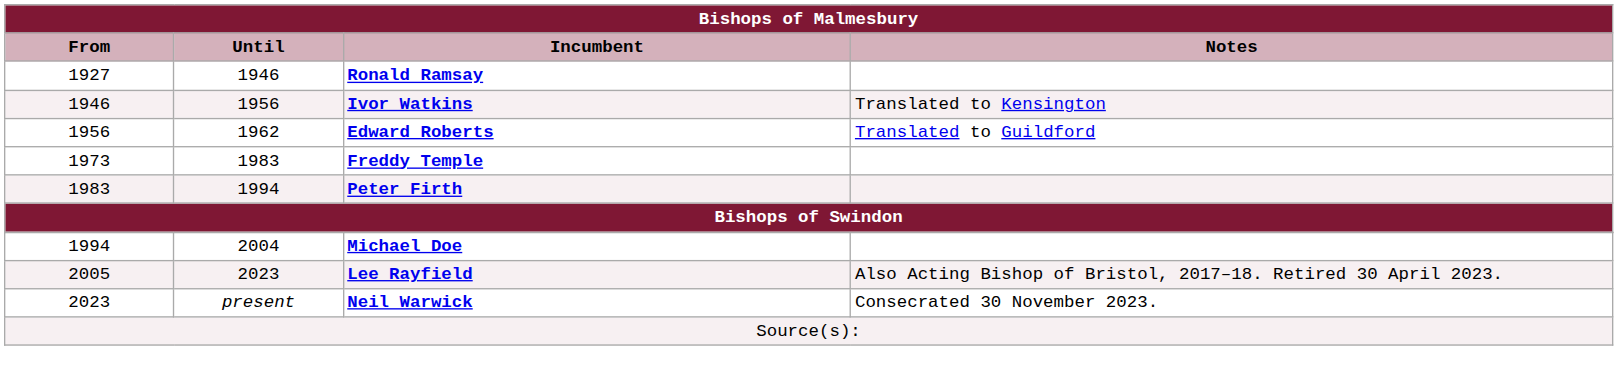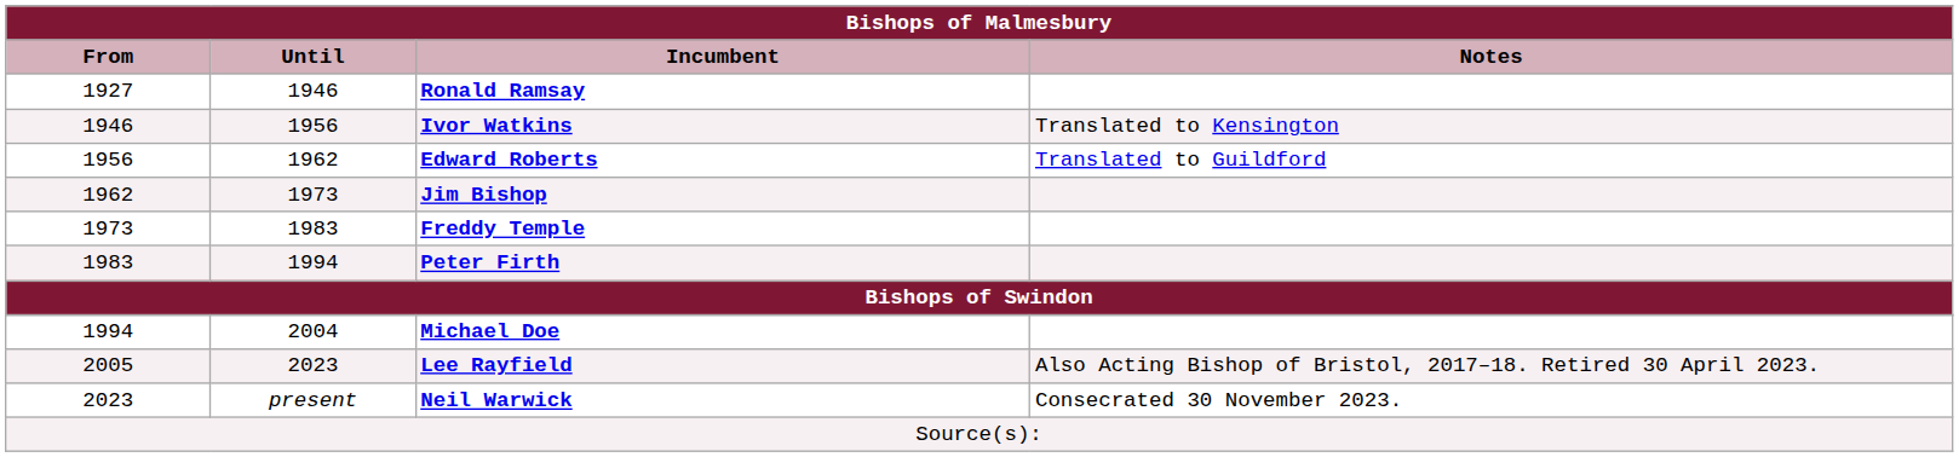+ row: 1962 | 1973 | Jim Bishop
